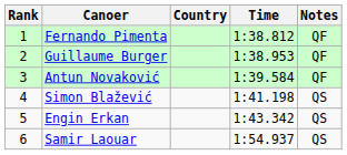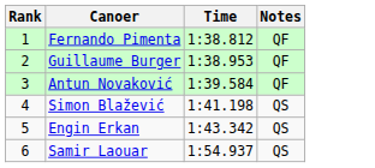- column: Country
